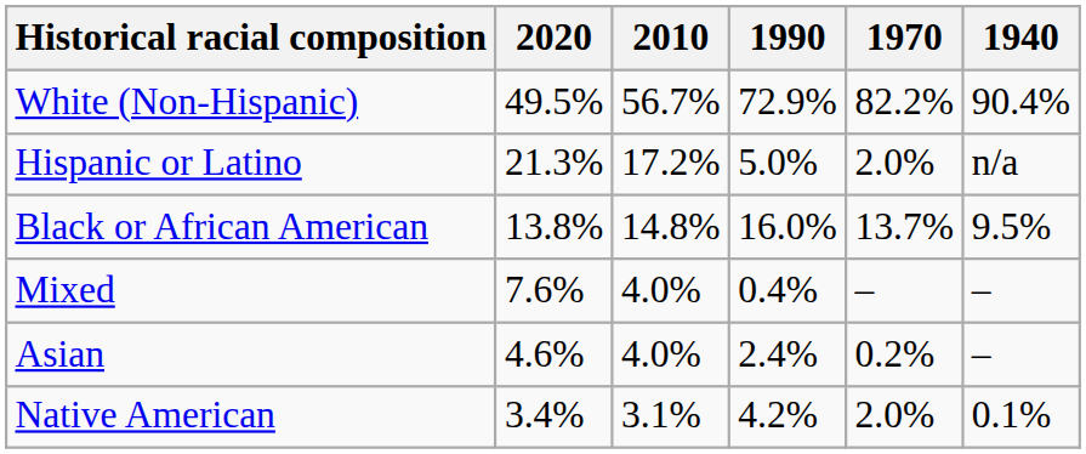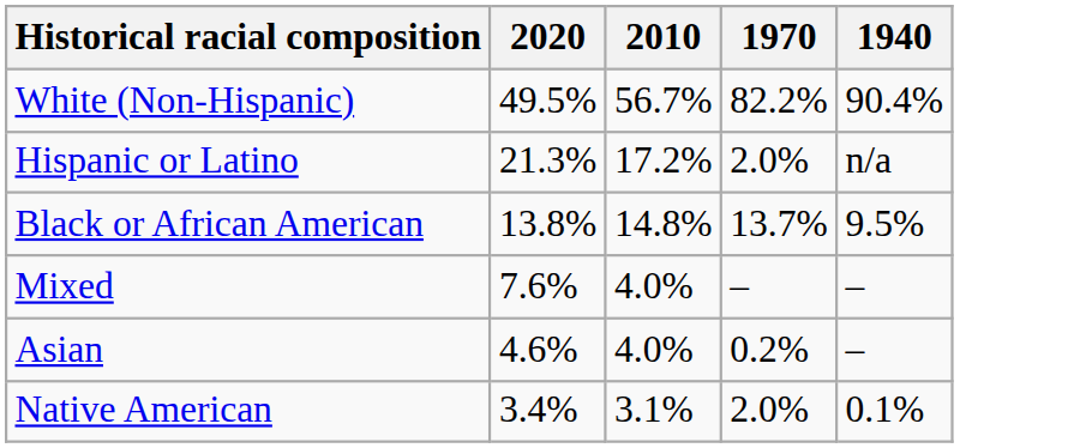- column: 1990 | 72.9% | 5.0% | 16.0% | 0.4% | 2.4% | 4.2%
